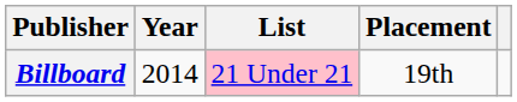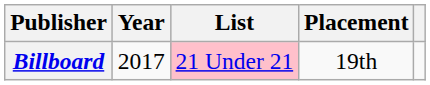Billboard | Year: 2014 -> 2017
